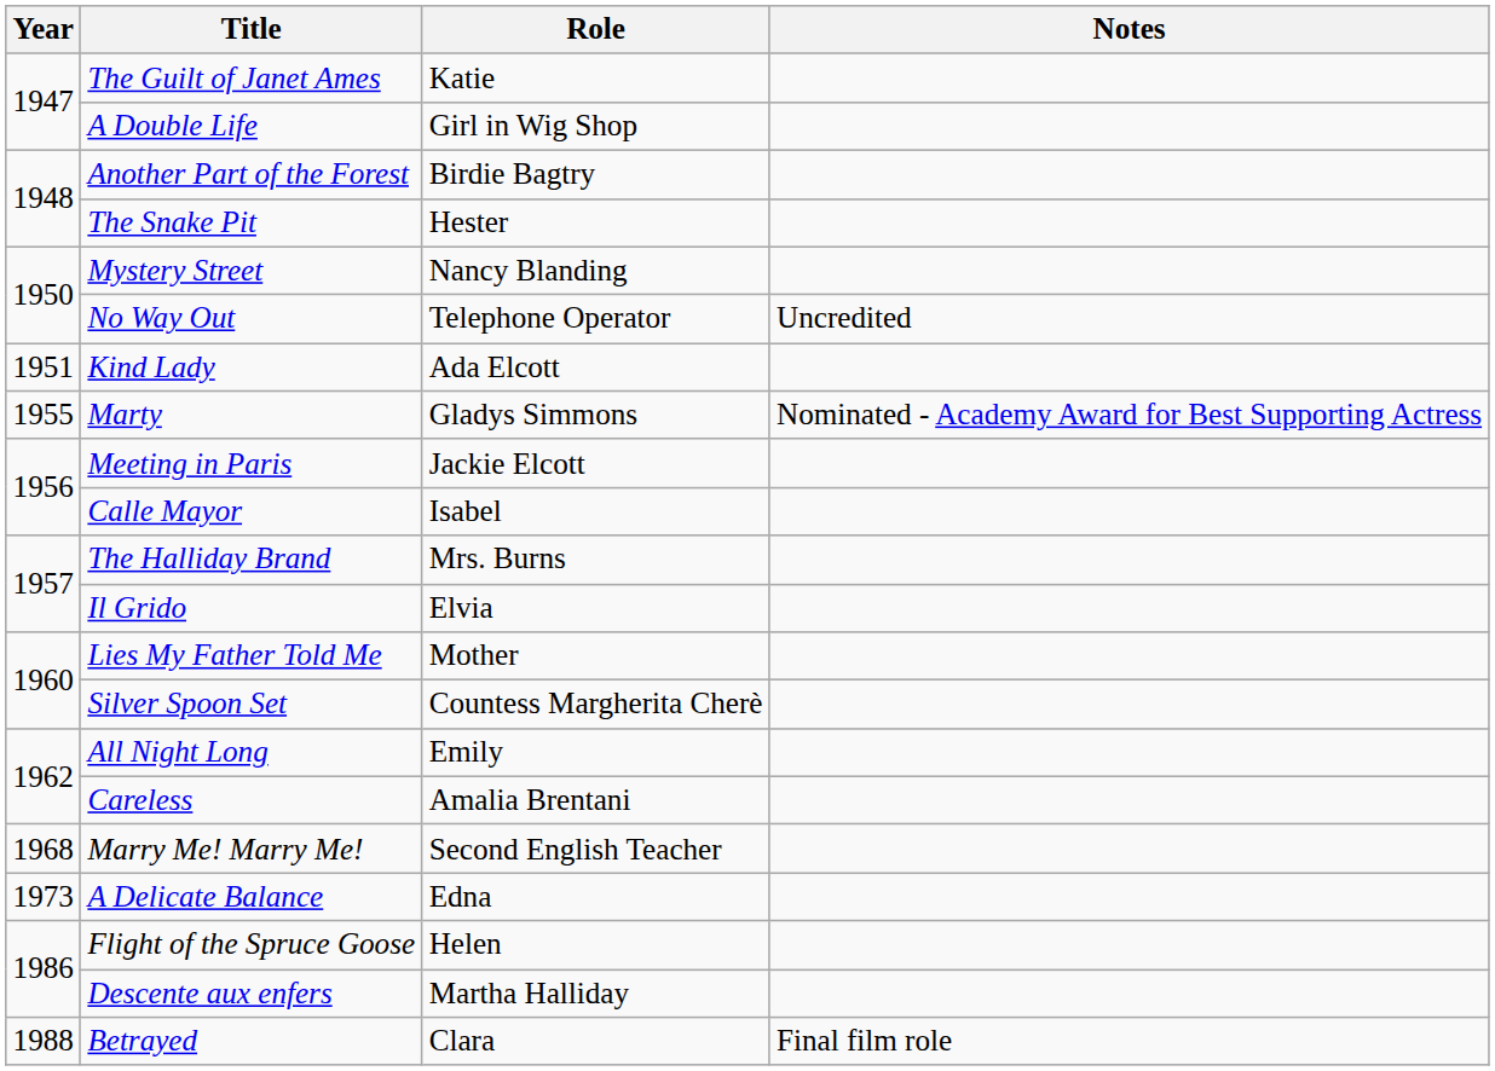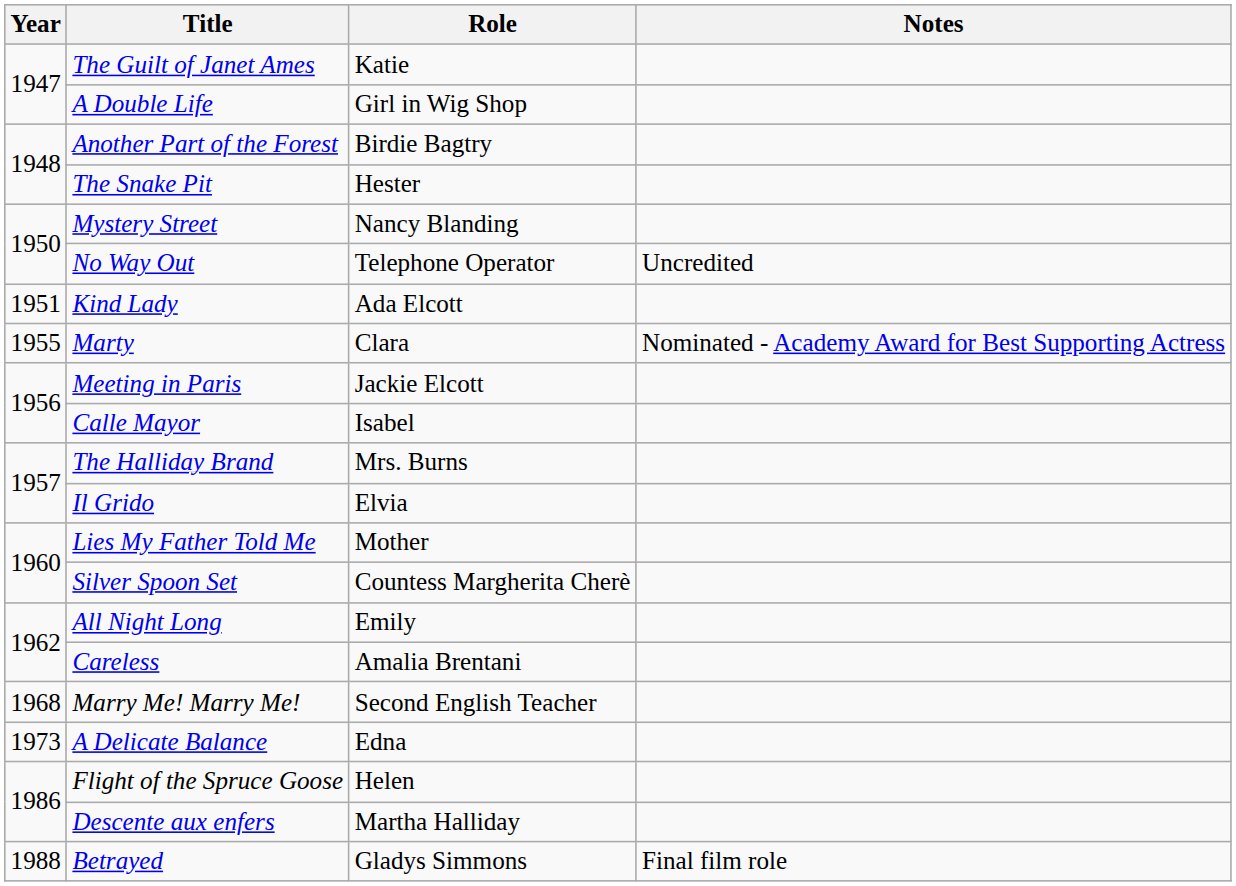Marty | Role: Gladys Simmons -> Clara
Betrayed | Role: Clara -> Gladys Simmons
